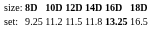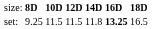set: | column 3: 11.2 -> 11.5
